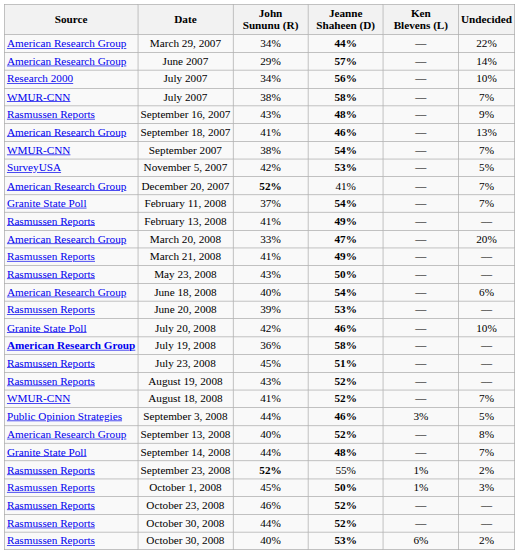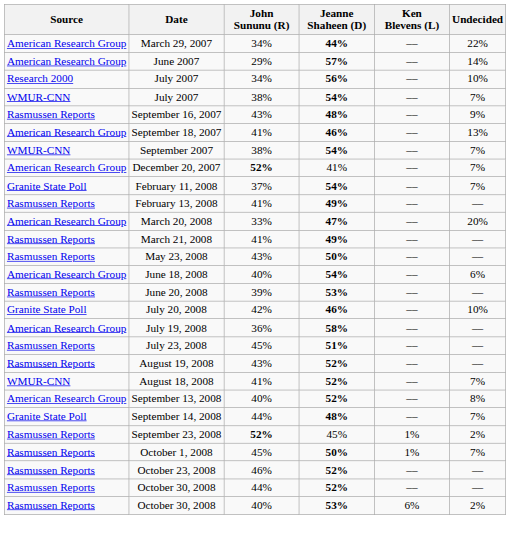July 2007 / 38% | Jeanne Shaheen (D): 58% -> 54%
- row: SurveyUSA | November 5, 2007 | 42% | 53% | –– | 5%
July 19, 2008 | Source: bold -> normal
- row: Public Opinion Strategies | September 3, 2008 | 44% | 46% | 3% | 5%
September 23, 2008 | Jeanne Shaheen (D): 55% -> 45%
October 1, 2008 | Undecided: 3% -> 7%
